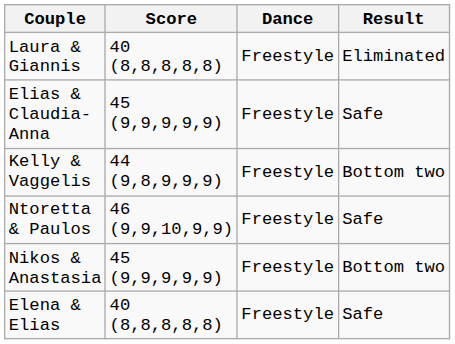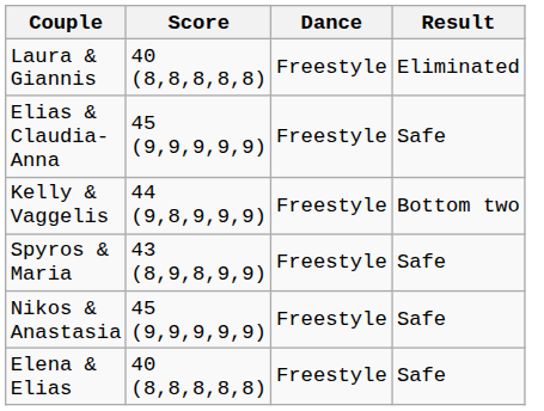+ row: Spyros & Maria | 43 (8,9,8,9,9) | Freestyle | Safe
- row: Ntoretta & Paulos | 46 (9,9,10,9,9) | Freestyle | Safe
Nikos & Anastasia | Result: Bottom two -> Safe
